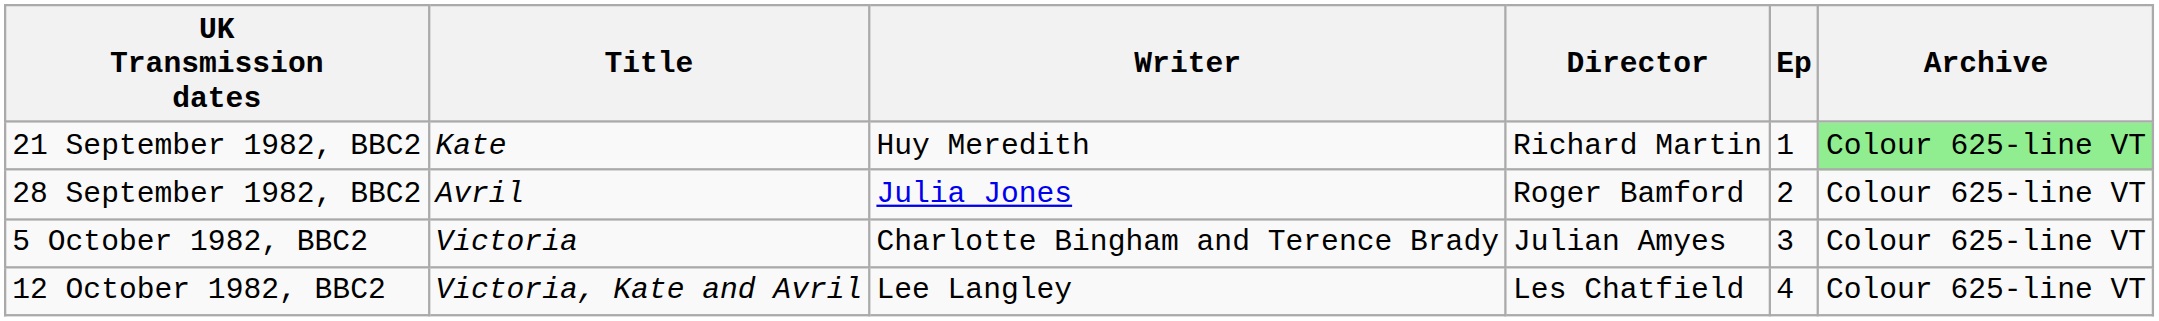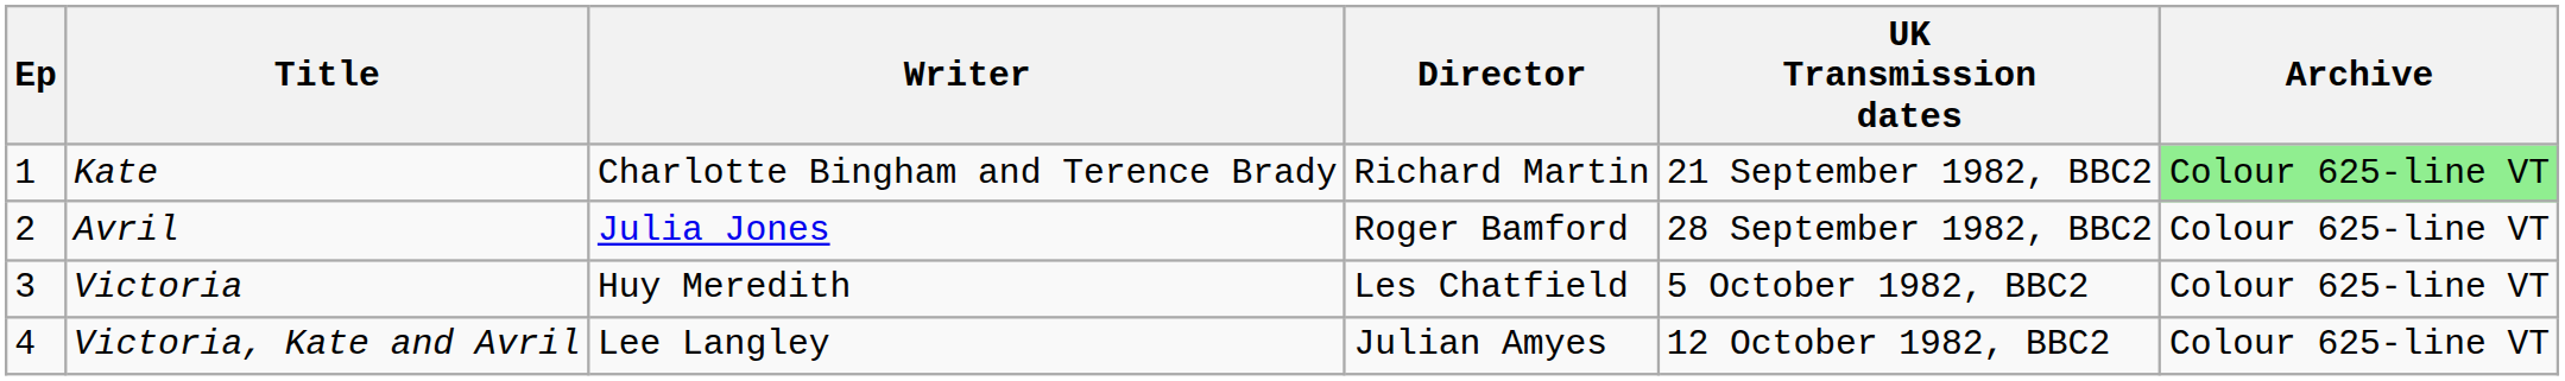columns swapped: Ep <-> UK Transmission dates
Kate | Writer: Huy Meredith -> Charlotte Bingham and Terence Brady
Victoria | Writer: Charlotte Bingham and Terence Brady -> Huy Meredith
Victoria | Director: Julian Amyes -> Les Chatfield
Victoria, Kate and Avril | Director: Les Chatfield -> Julian Amyes
